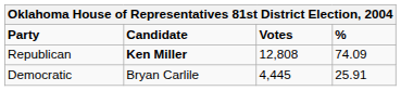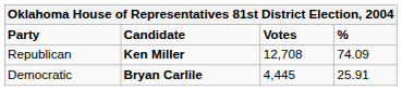Republican | Votes: 12,808 -> 12,708
Democratic | Candidate: normal -> bold
